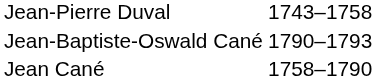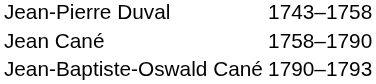rows swapped: Jean Cané <-> Jean-Baptiste-Oswald Cané
